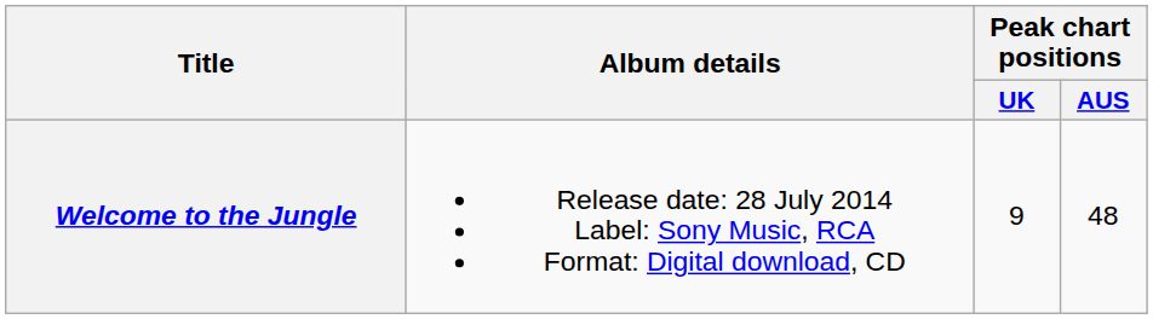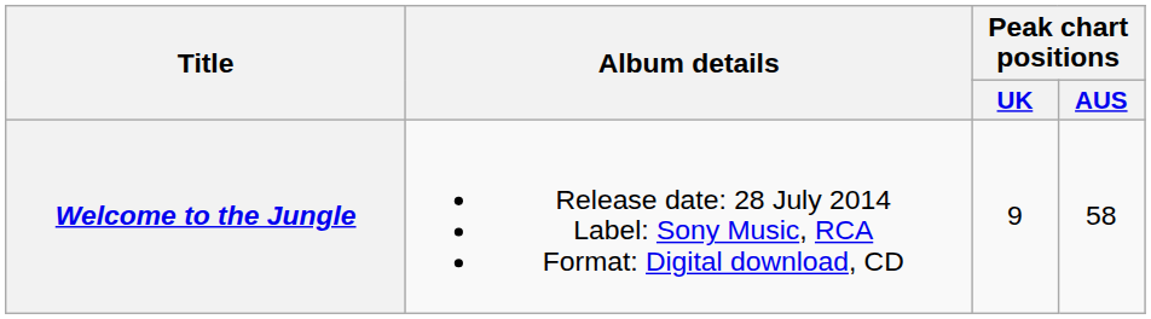Welcome to the Jungle | Peak chart positions / AUS: 48 -> 58
